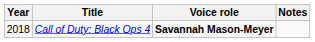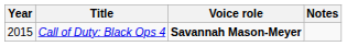Call of Duty: Black Ops 4 | Year: 2018 -> 2015
